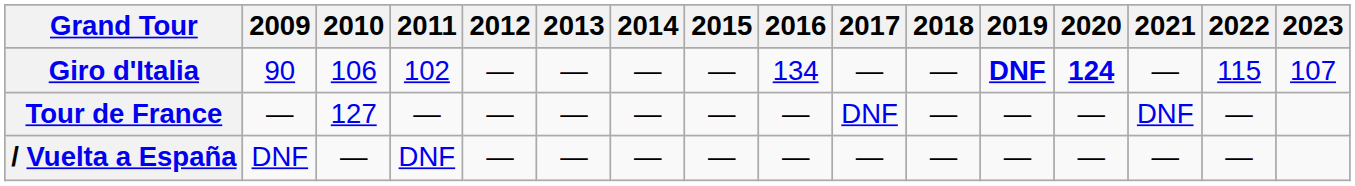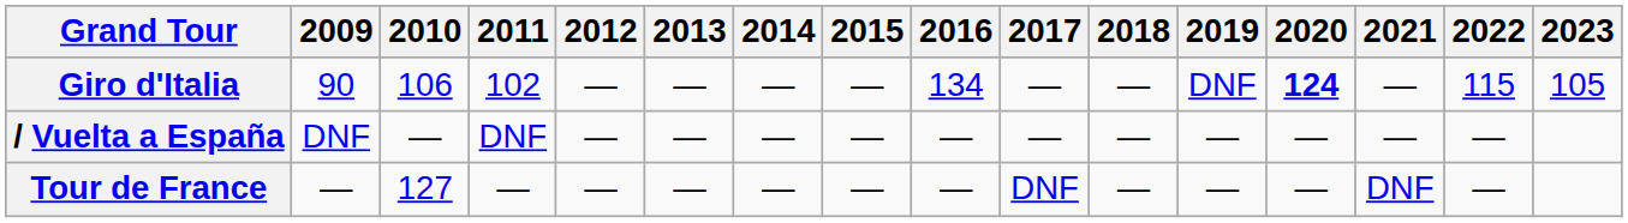Giro d'Italia | 2019: bold -> normal
Giro d'Italia | 2023: 107 -> 105
rows swapped: Tour de France <-> / Vuelta a España
